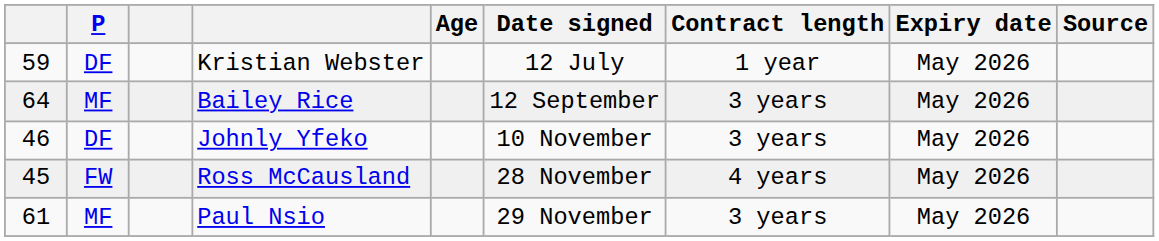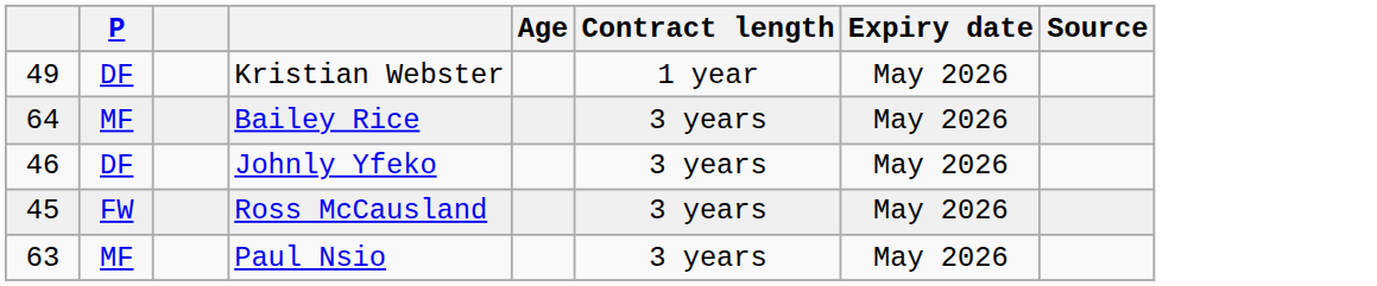- column: Date signed | 12 July | 12 September | 10 November | 28 November | 29 November
Kristian Webster | column 1: 59 -> 49
Ross McCausland | Contract length: 4 years -> 3 years
Paul Nsio | column 1: 61 -> 63
